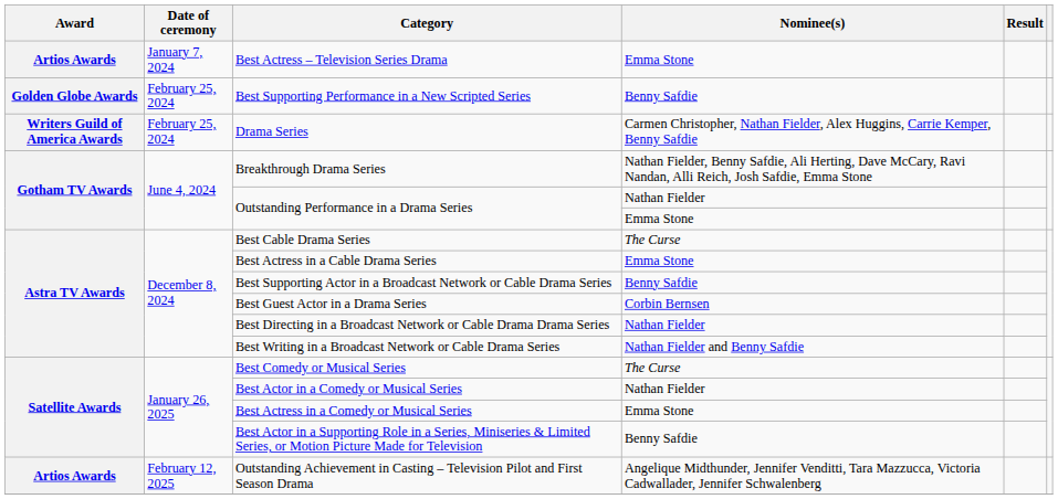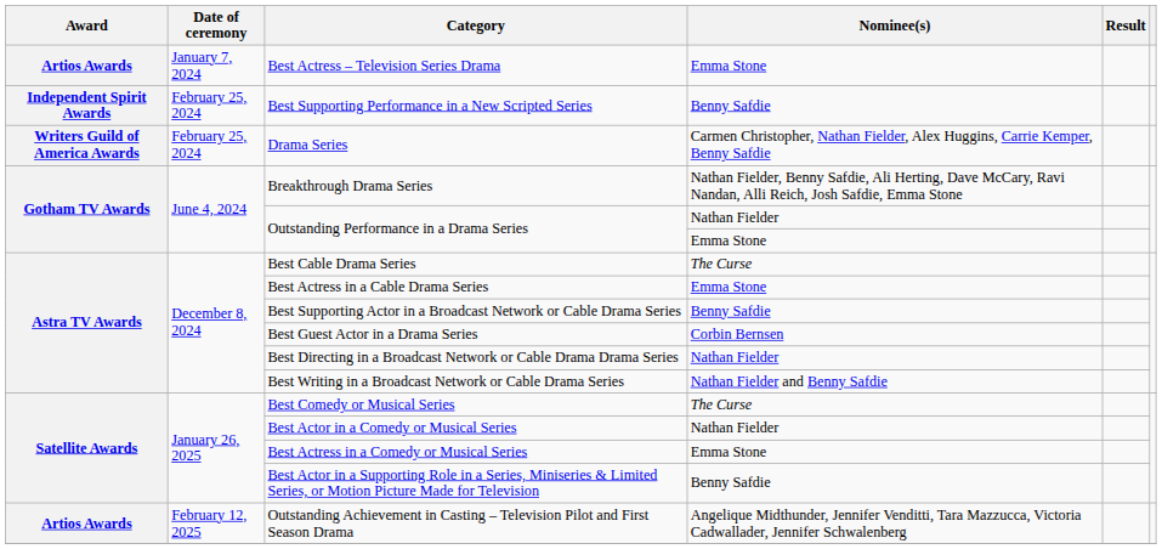Best Supporting Performance in a New Scripted Series | Award: Golden Globe Awards -> Independent Spirit Awards
